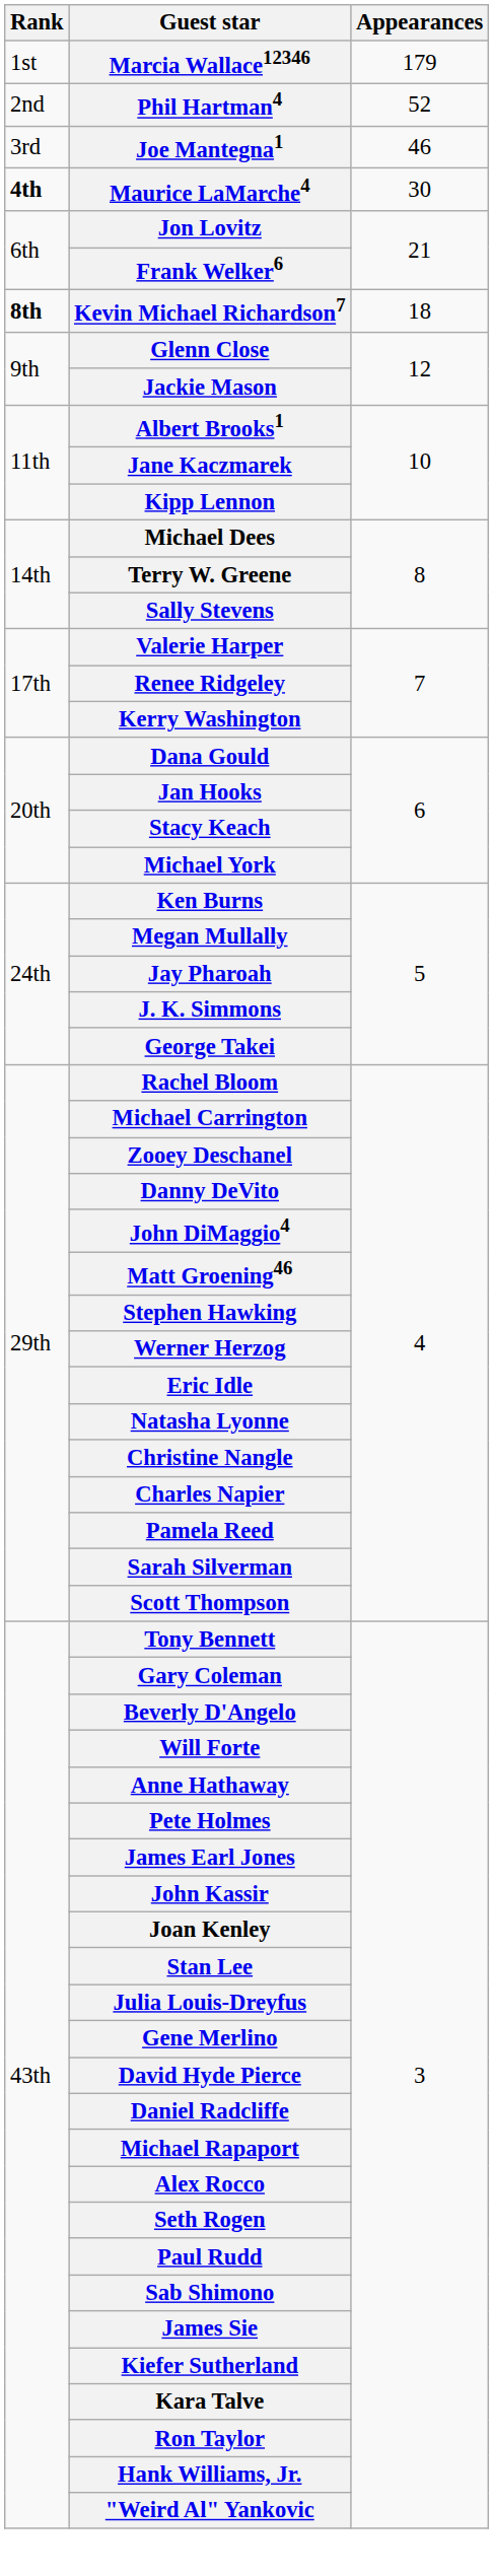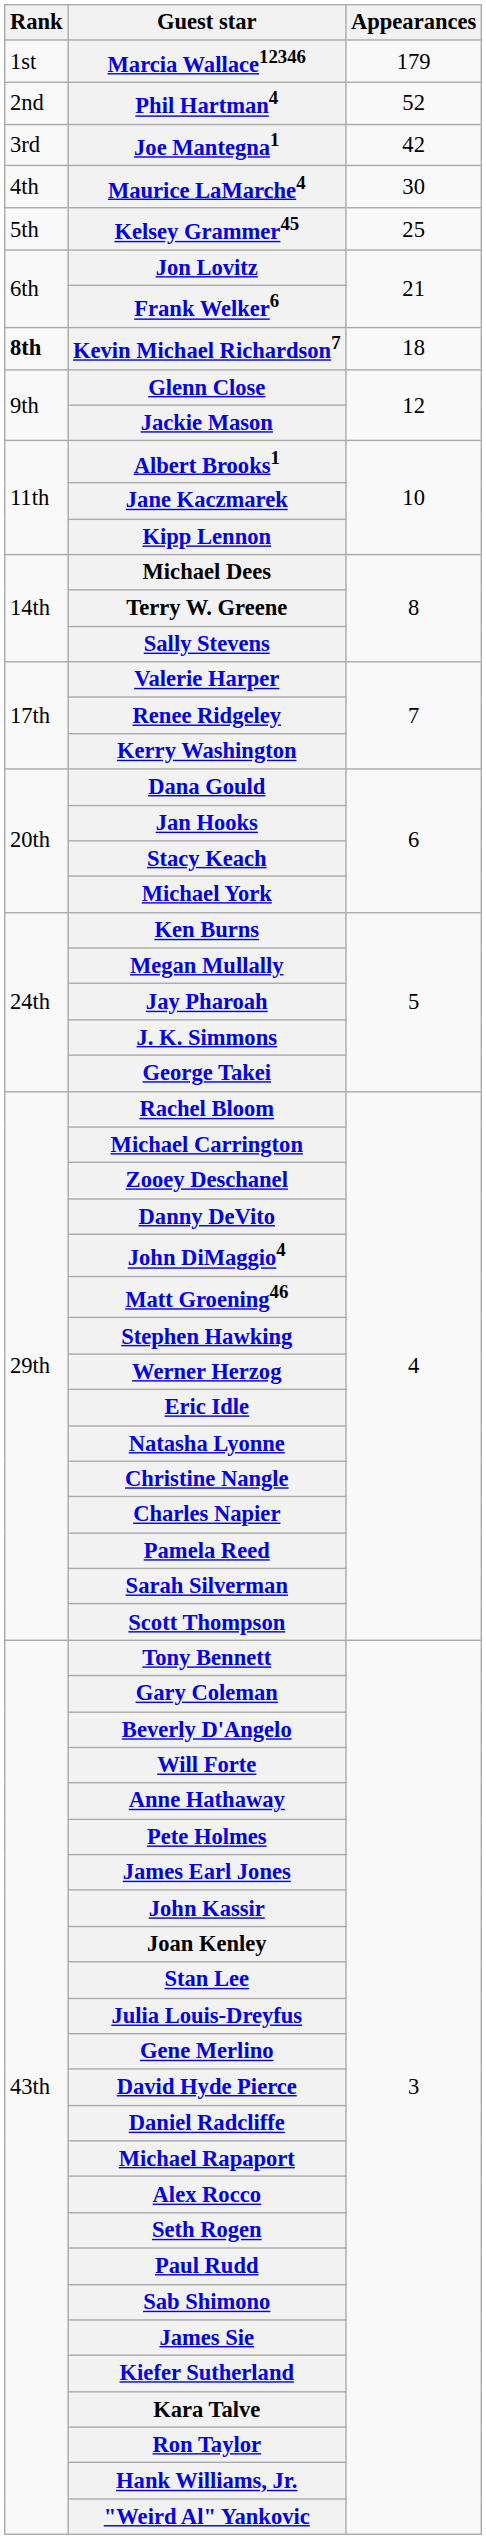Joe Mantegna1 | Appearances: 46 -> 42
Maurice LaMarche4 | Rank: bold -> normal
+ row: 5th | Kelsey Grammer45 | 25
